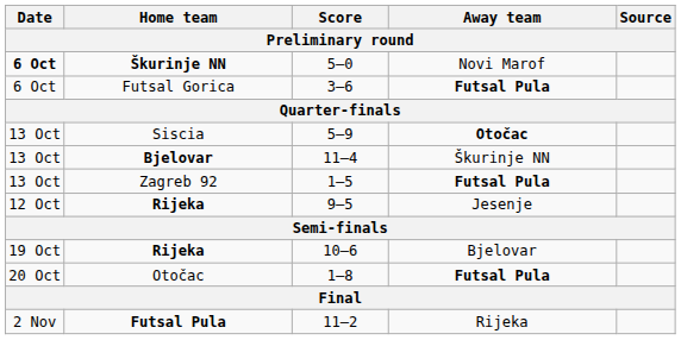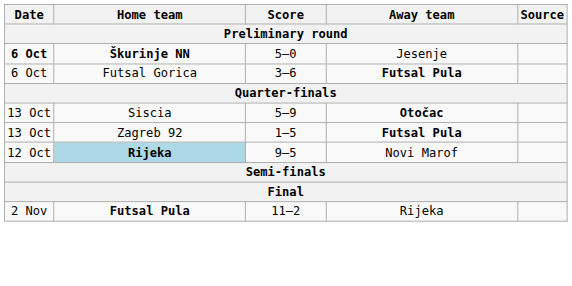5–0 | Away team: Novi Marof -> Jesenje
- row: 13 Oct | Bjelovar | 11–4 | Škurinje NN
9–5 | Home team: no background -> lightblue background
9–5 | Away team: Jesenje -> Novi Marof
- row: 19 Oct | Rijeka | 10–6 | Bjelovar
- row: 20 Oct | Otočac | 1–8 | Futsal Pula
